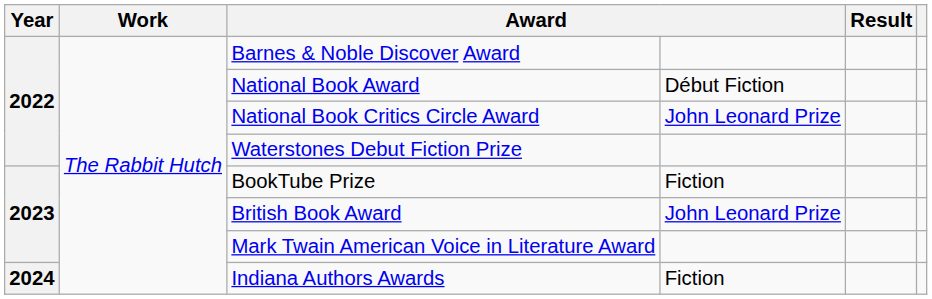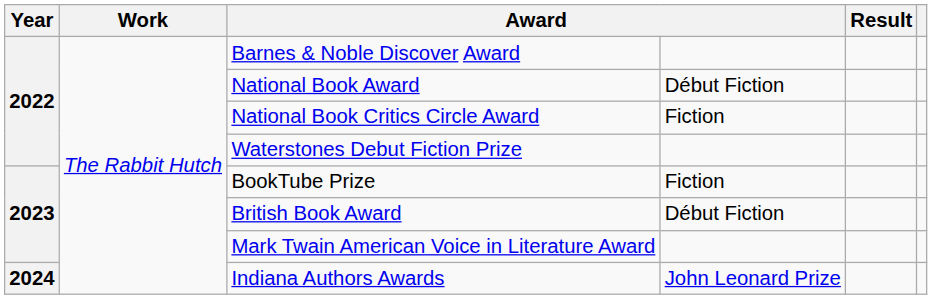National Book Critics Circle Award | column 4: John Leonard Prize -> Fiction
British Book Award | column 4: John Leonard Prize -> Début Fiction
Indiana Authors Awards | column 4: Fiction -> John Leonard Prize
